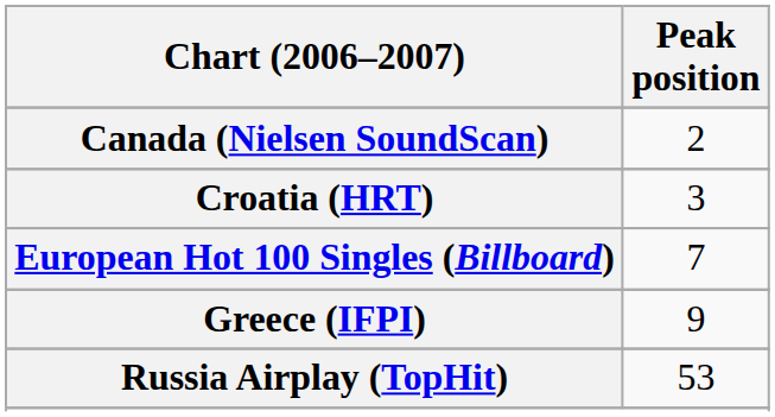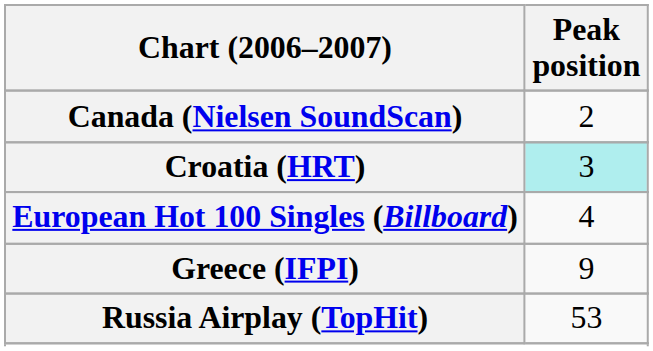Croatia (HRT) | Peak position: no background -> paleturquoise background
European Hot 100 Singles (Billboard) | Peak position: 7 -> 4
